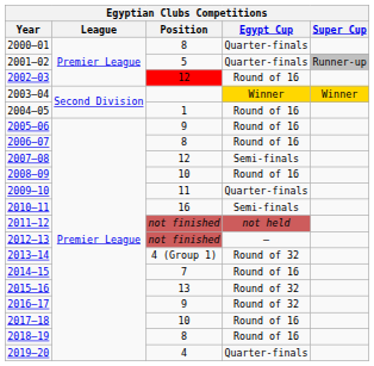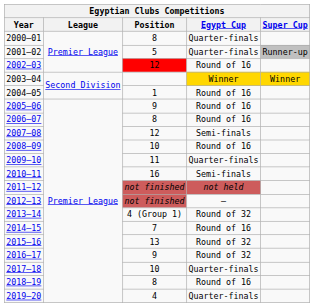2017–18 | Egypt Cup: Round of 16 -> Quarter-finals
